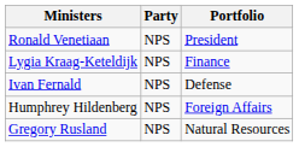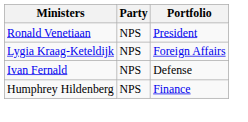Lygia Kraag-Keteldijk | Portfolio: Finance -> Foreign Affairs
Humphrey Hildenberg | Portfolio: Foreign Affairs -> Finance
- row: Gregory Rusland | NPS | Natural Resources
